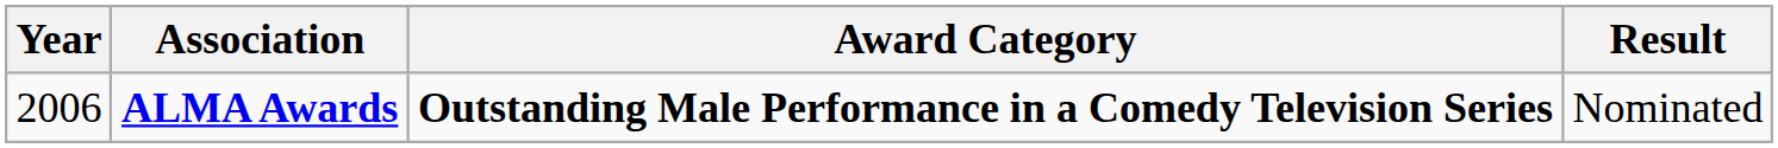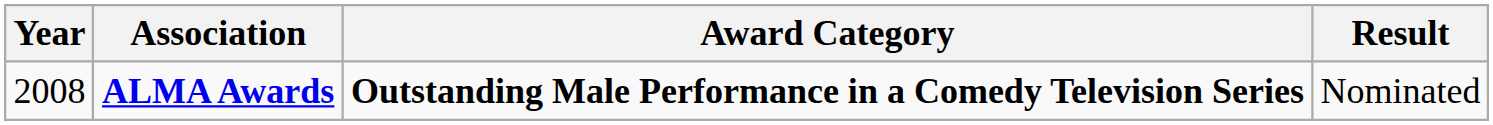ALMA Awards | Year: 2006 -> 2008
